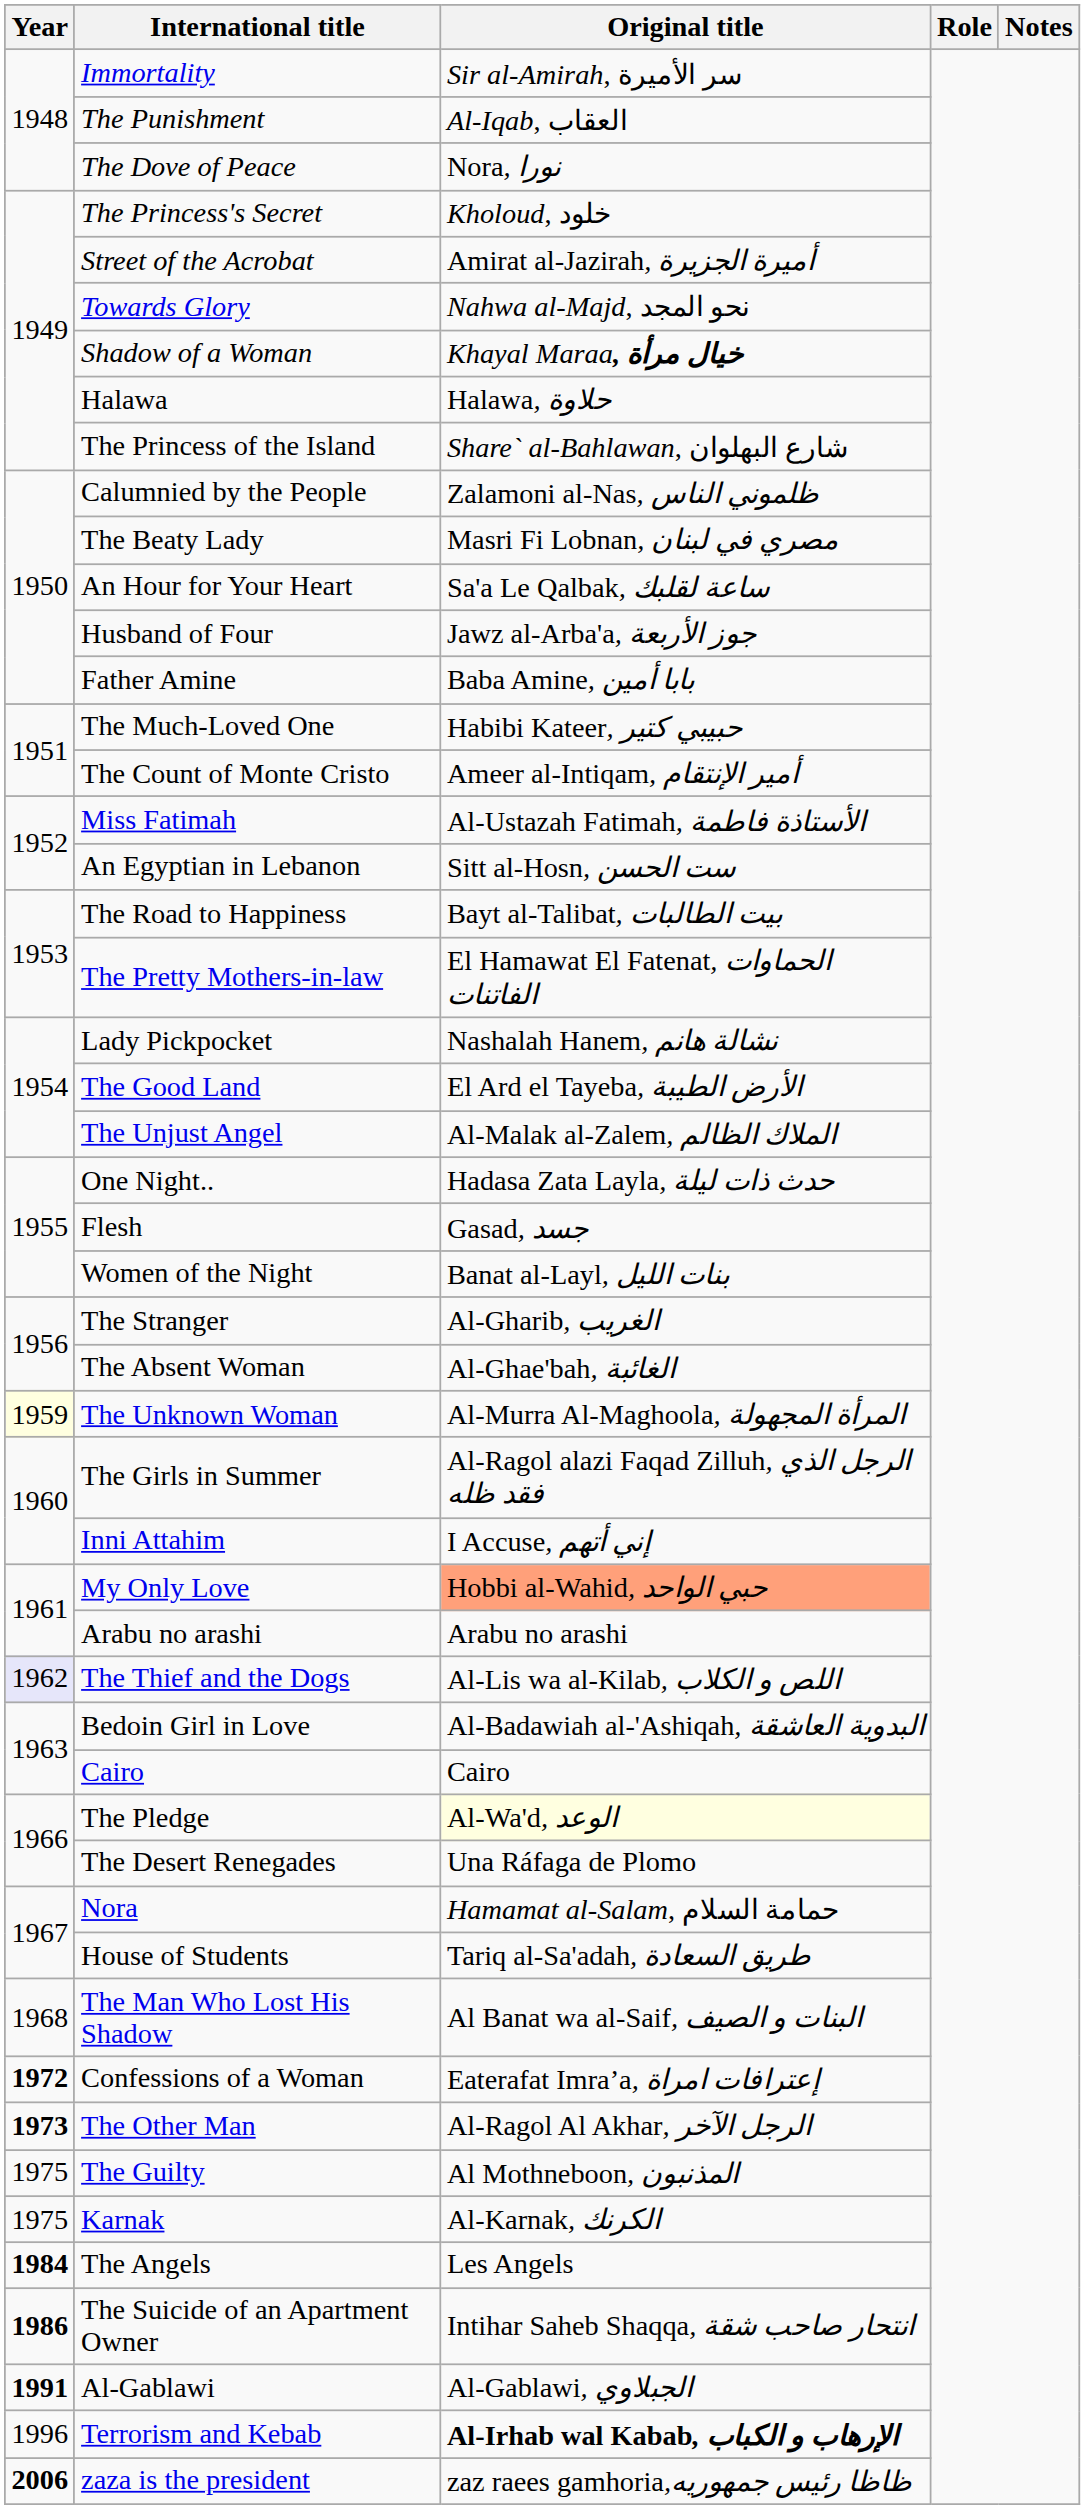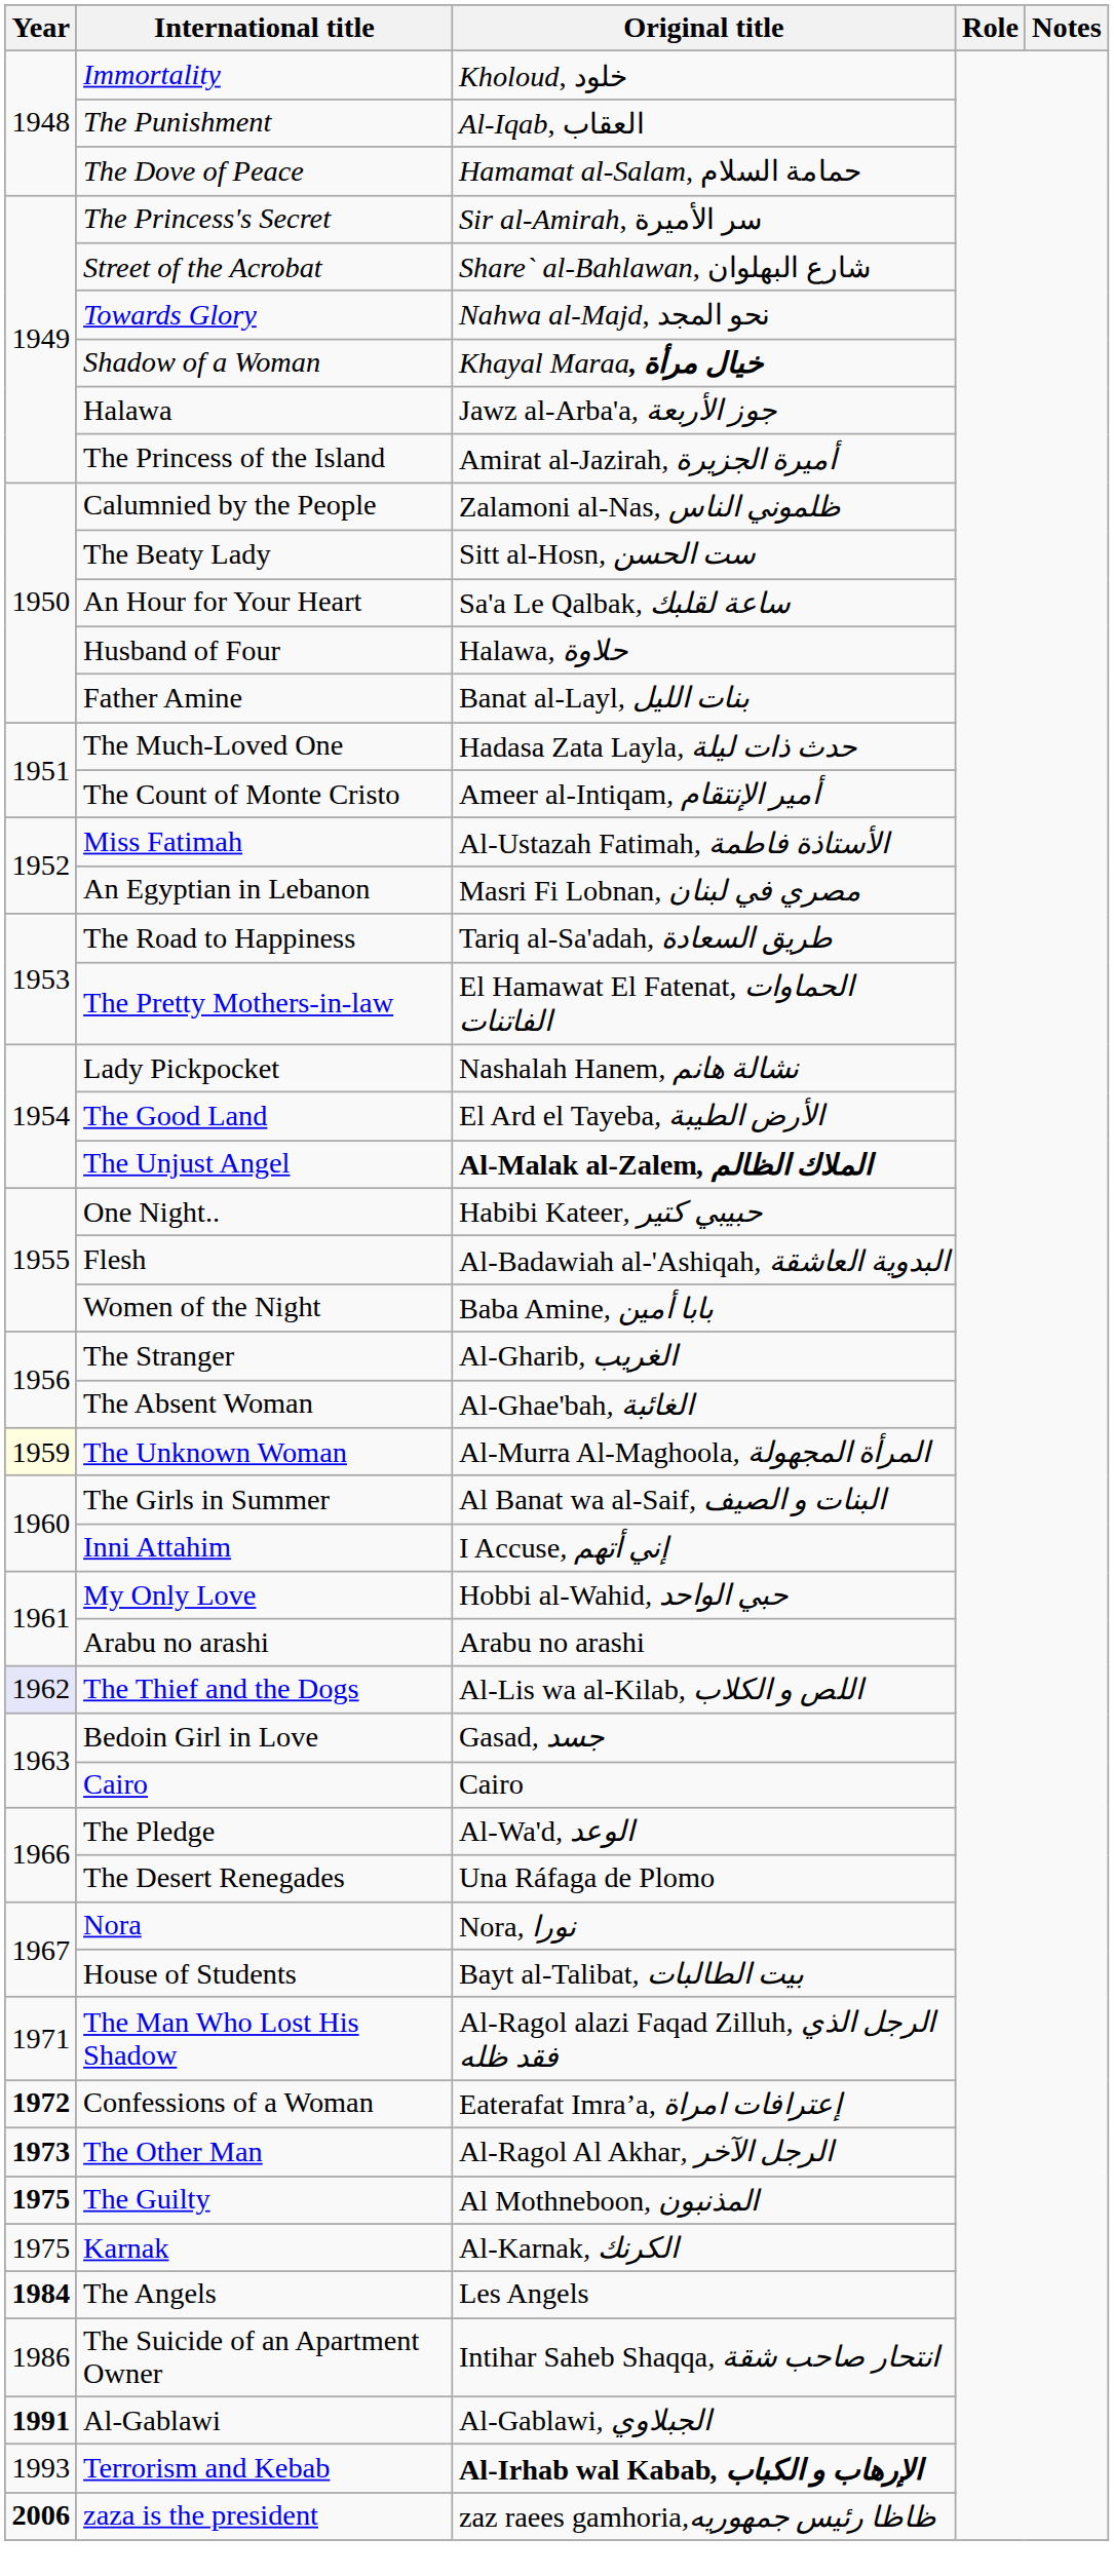Immortality | Original title: Sir al-Amirah, سر الأميرة -> Kholoud, خلود
The Dove of Peace | Original title: Nora, نورا -> Hamamat al-Salam, حمامة السلام
The Princess's Secret | Original title: Kholoud, خلود -> Sir al-Amirah, سر الأميرة
Street of the Acrobat | Original title: Amirat al-Jazirah, أميرة الجزيرة -> Share` al-Bahlawan, شارع البهلوان
Halawa | Original title: Halawa, حلاوة -> Jawz al-Arba'a, جوز الأربعة
The Princess of the Island | Original title: Share` al-Bahlawan, شارع البهلوان -> Amirat al-Jazirah, أميرة الجزيرة
The Beaty Lady | Original title: Masri Fi Lobnan, مصري في لبنان -> Sitt al-Hosn, ست الحسن
Husband of Four | Original title: Jawz al-Arba'a, جوز الأربعة -> Halawa, حلاوة
Father Amine | Original title: Baba Amine, بابا أمين -> Banat al-Layl, بنات الليل
The Much-Loved One | Original title: Habibi Kateer, حبيبي كتير -> Hadasa Zata Layla, حدث ذات ليلة
An Egyptian in Lebanon | Original title: Sitt al-Hosn, ست الحسن -> Masri Fi Lobnan, مصري في لبنان
The Road to Happiness | Original title: Bayt al-Talibat, بيت الطالبات -> Tariq al-Sa'adah, طريق السعادة
The Unjust Angel | Original title: normal -> bold
One Night.. | Original title: Hadasa Zata Layla, حدث ذات ليلة -> Habibi Kateer, حبيبي كتير
Flesh | Original title: Gasad, جسد -> Al-Badawiah al-'Ashiqah, البدوية العاشقة
Women of the Night | Original title: Banat al-Layl, بنات الليل -> Baba Amine, بابا أمين
The Girls in Summer | Original title: Al-Ragol alazi Faqad Zilluh, الرجل الذي فقد ظله -> Al Banat wa al-Saif, البنات و الصيف
My Only Love | Original title: lightsalmon background -> no background
Bedoin Girl in Love | Original title: Al-Badawiah al-'Ashiqah, البدوية العاشقة -> Gasad, جسد
The Pledge | Original title: lightyellow background -> no background
Nora | Original title: Hamamat al-Salam, حمامة السلام -> Nora, نورا
House of Students | Original title: Tariq al-Sa'adah, طريق السعادة -> Bayt al-Talibat, بيت الطالبات
The Man Who Lost His Shadow | Year: 1968 -> 1971
The Man Who Lost His Shadow | Original title: Al Banat wa al-Saif, البنات و الصيف -> Al-Ragol alazi Faqad Zilluh, الرجل الذي فقد ظله
The Guilty | Year: normal -> bold
The Suicide of an Apartment Owner | Year: bold -> normal
Terrorism and Kebab | Year: 1996 -> 1993
